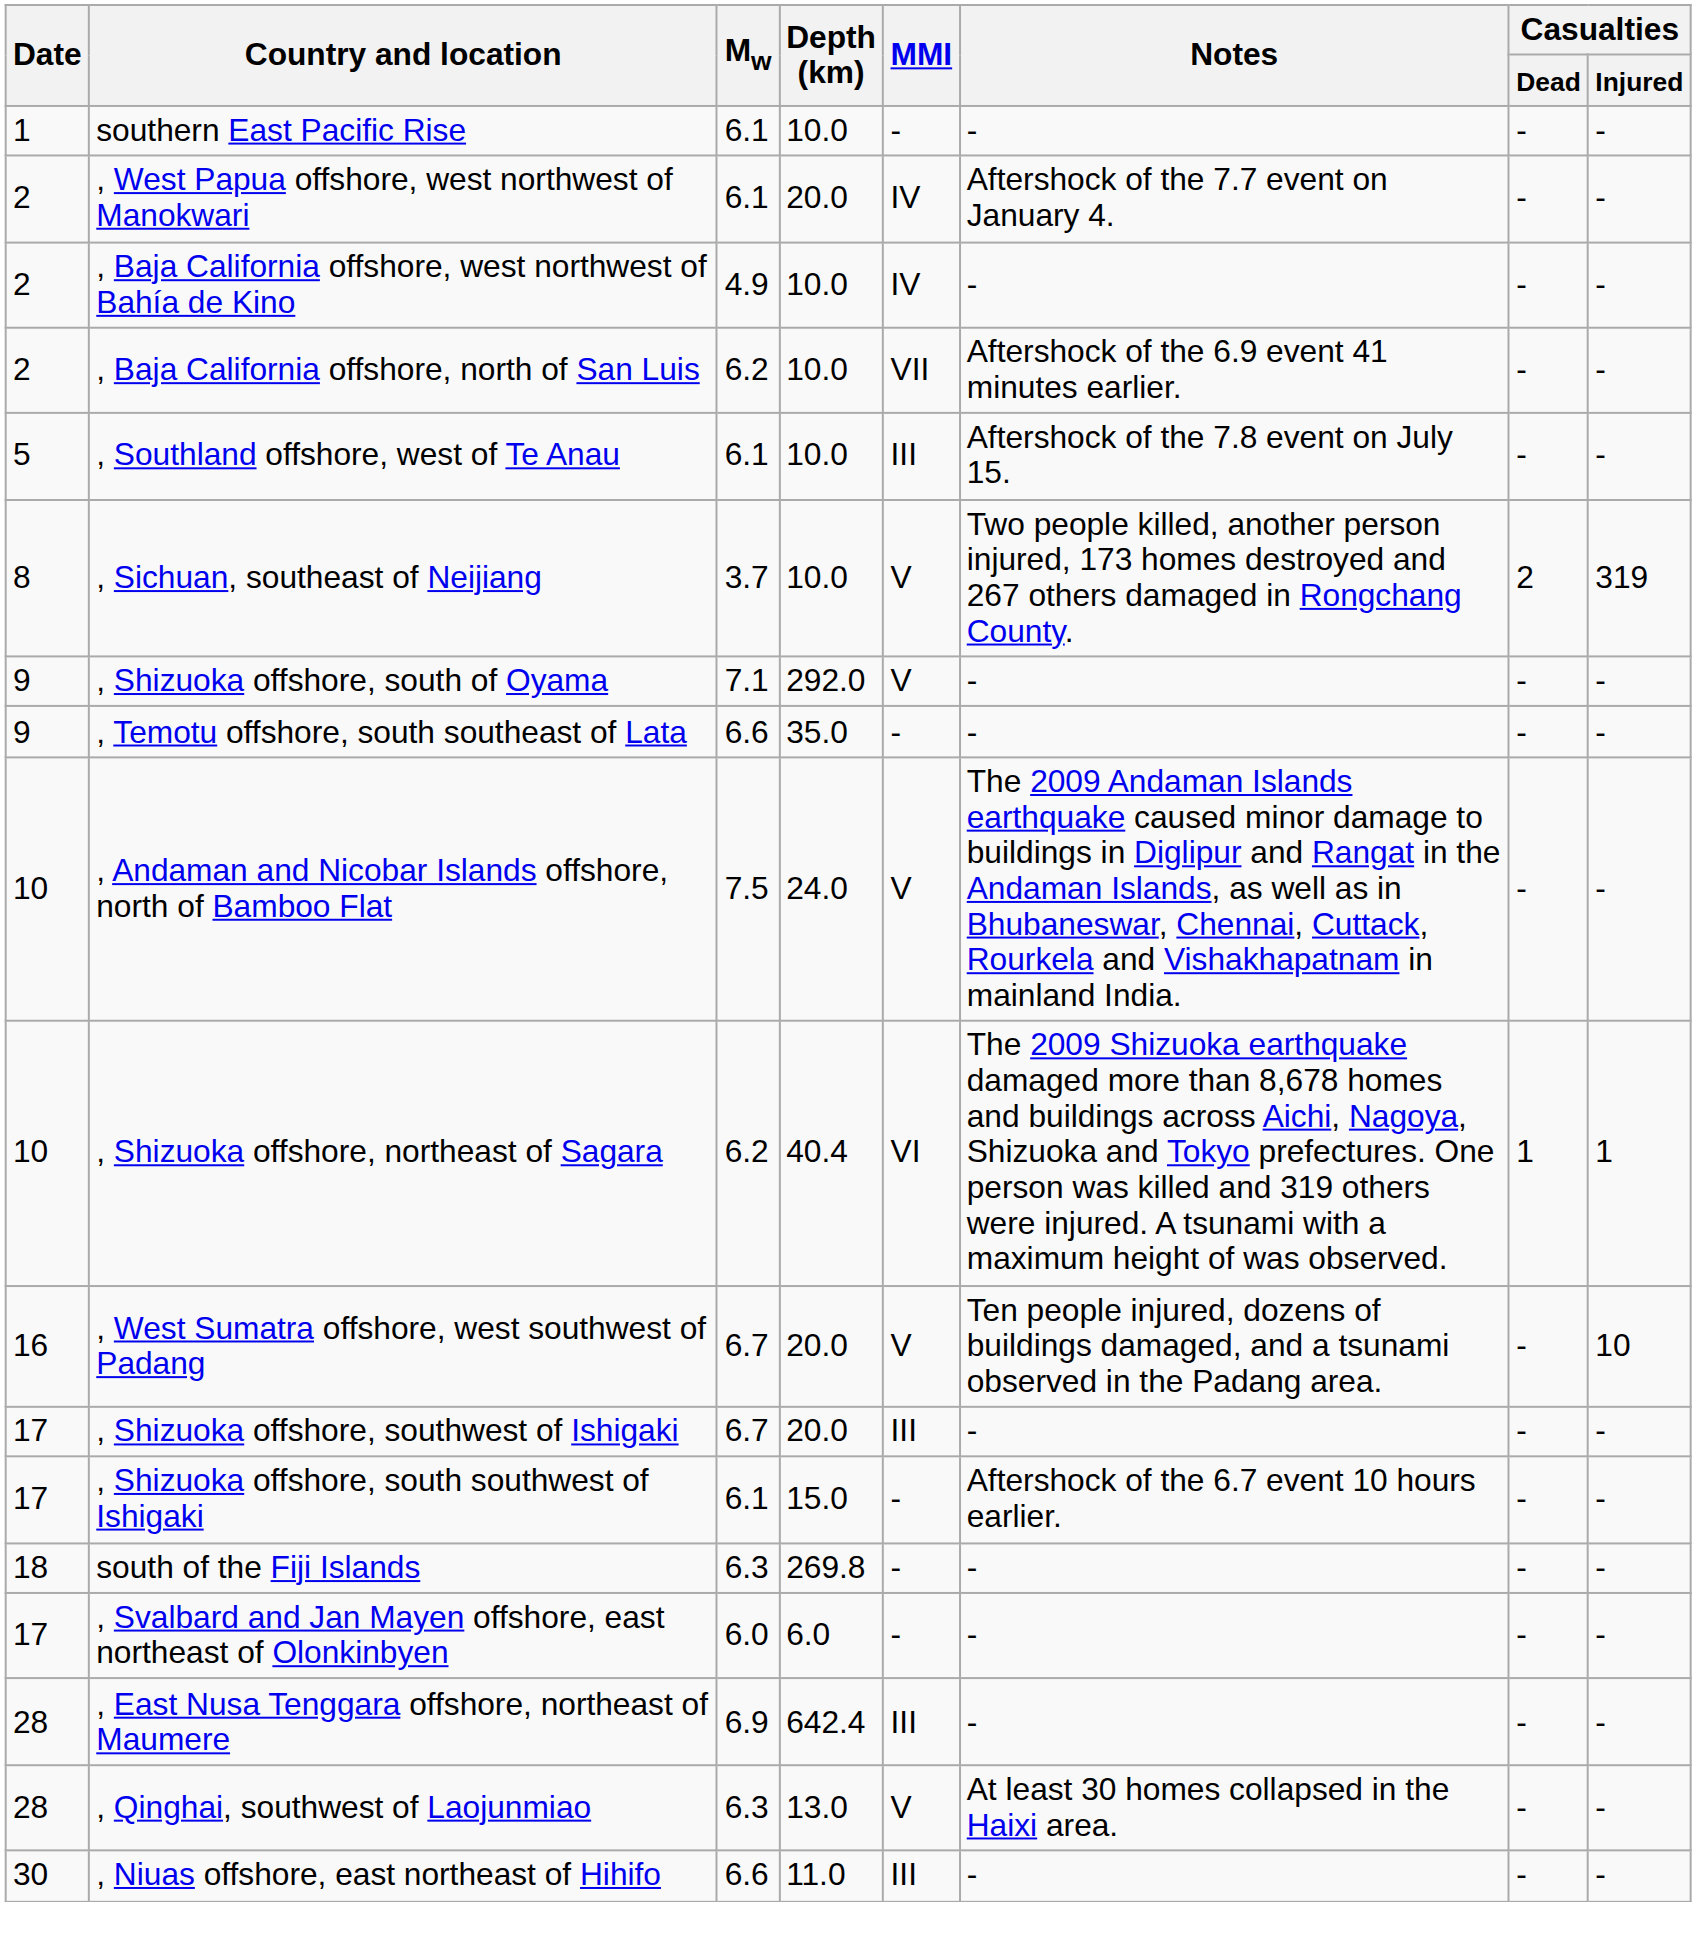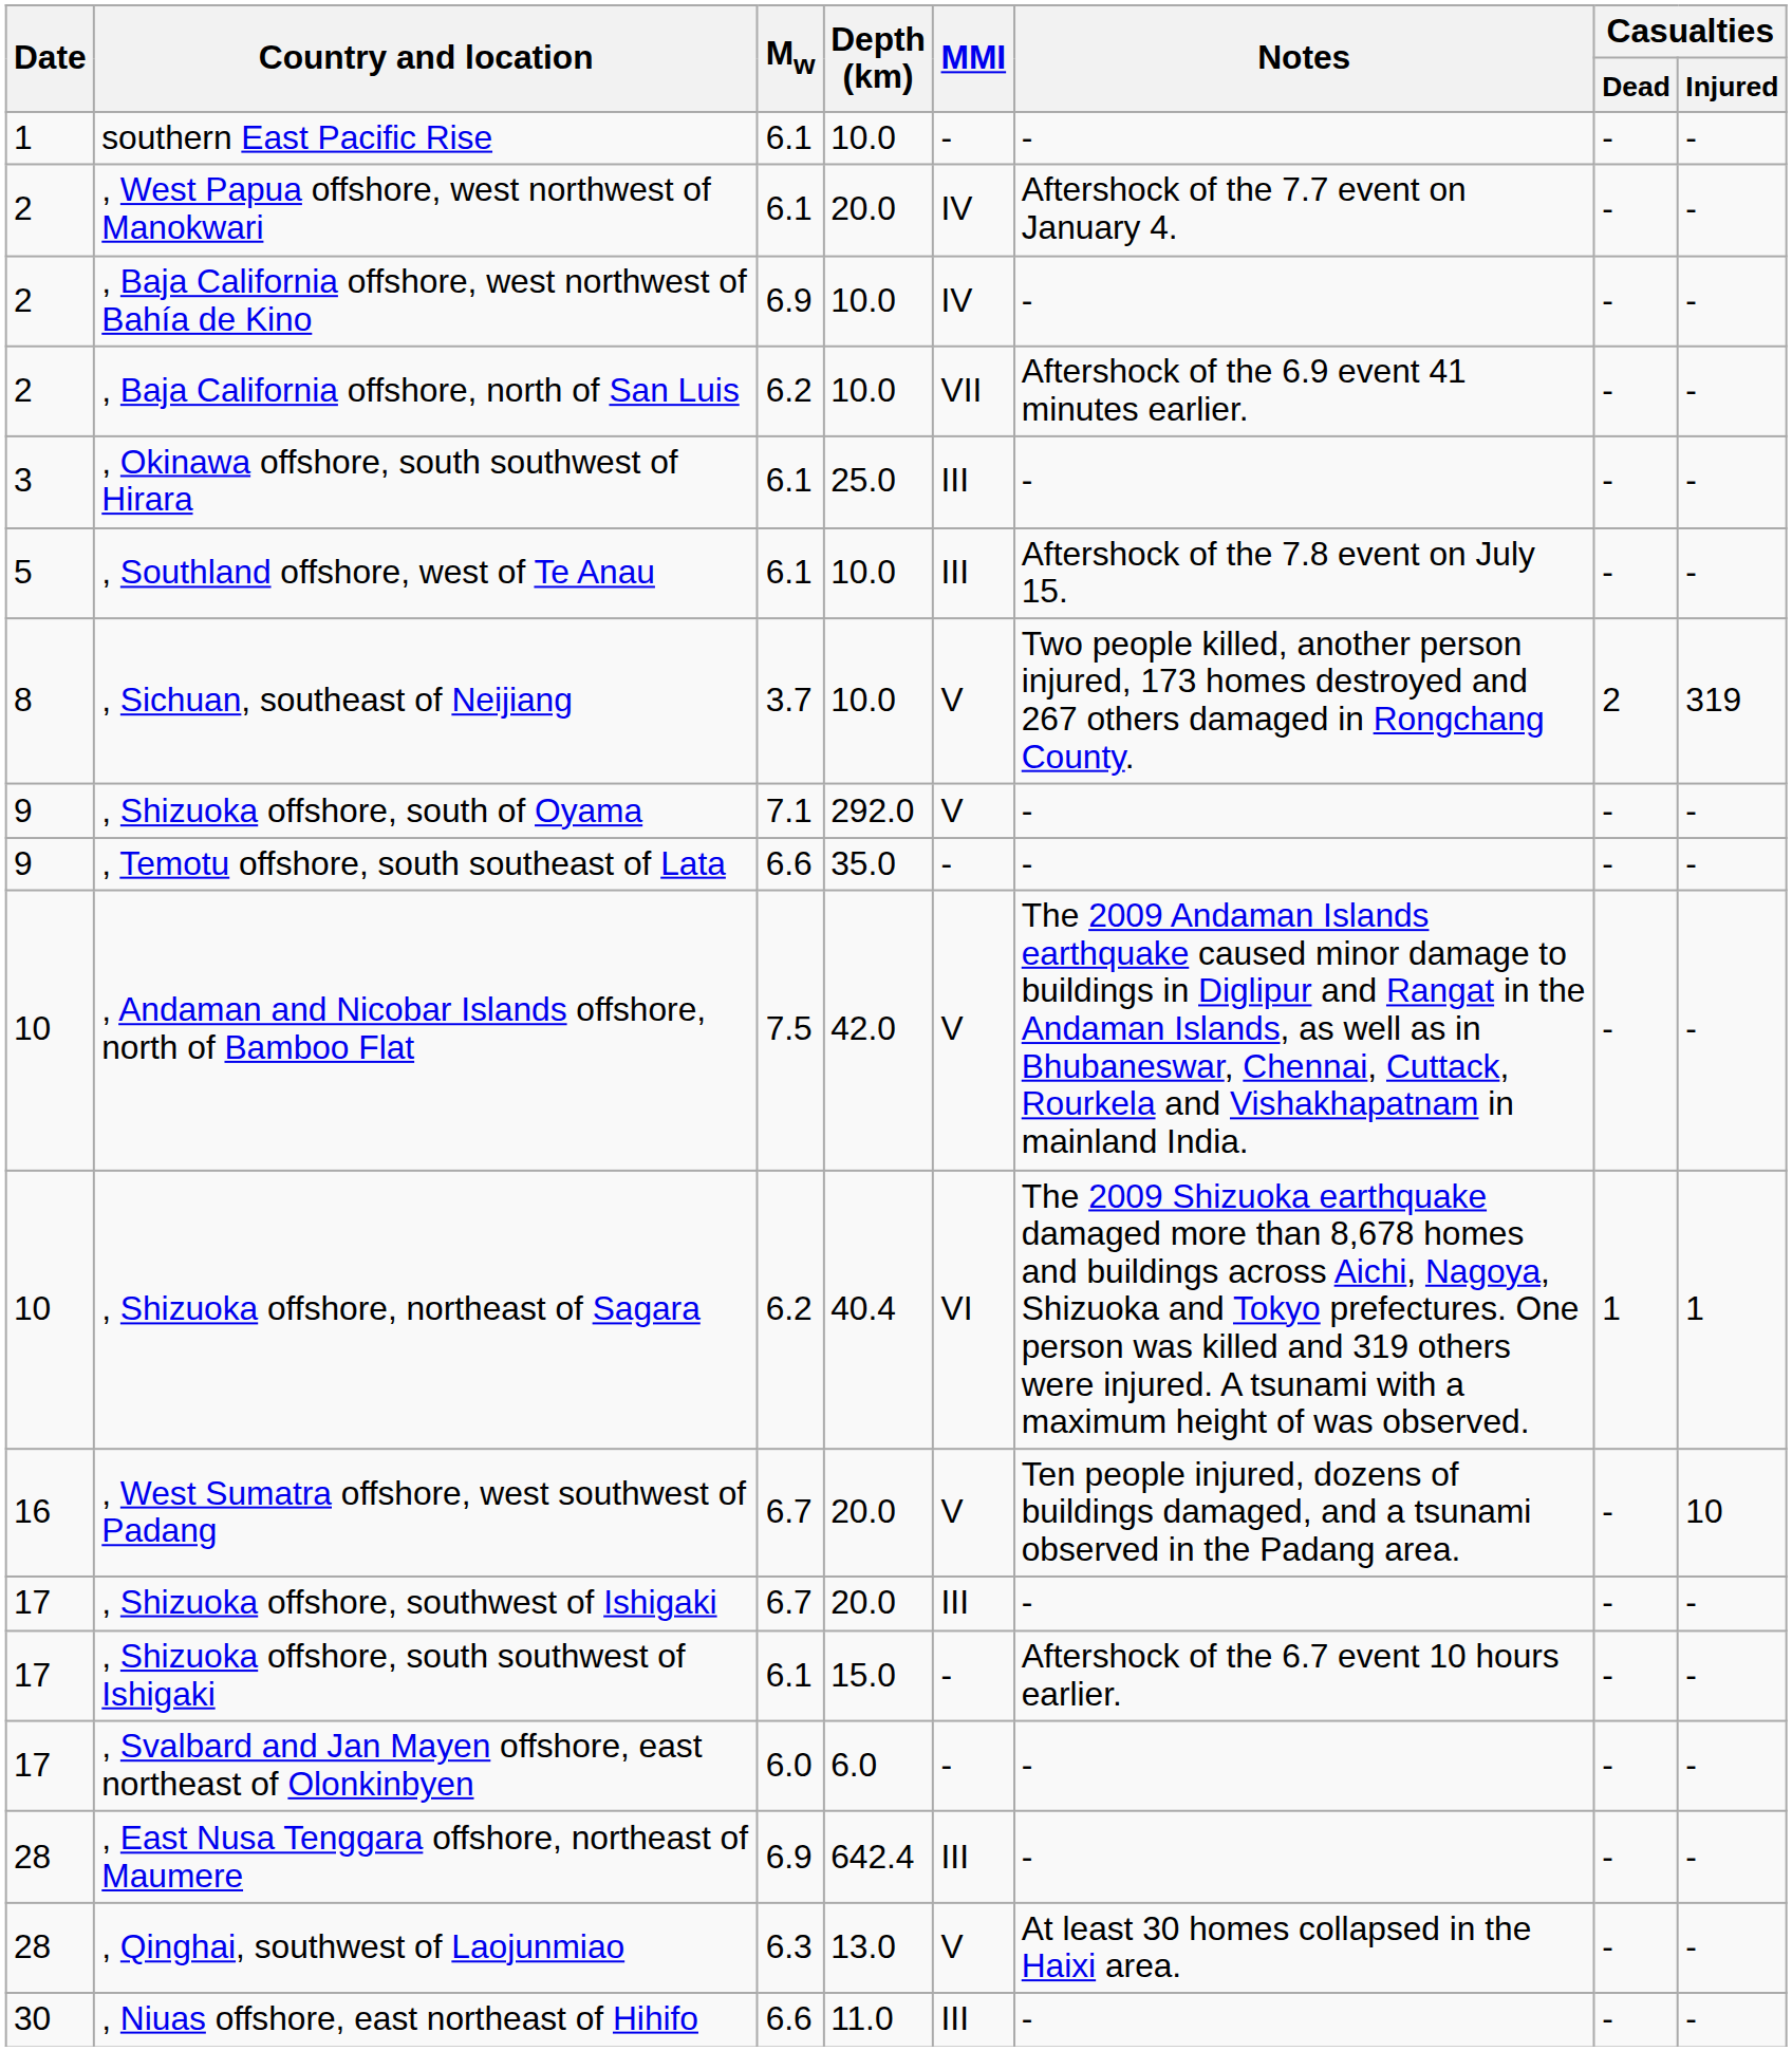, Baja California offshore, west northwest of Bahía de Kino | Mw: 4.9 -> 6.9
+ row: 3 | , Okinawa offshore, south southwest of Hirara | 6.1 | 25.0 | III | - | - | -
, Andaman and Nicobar Islands offshore, north of Bamboo Flat | Depth (km): 24.0 -> 42.0
- row: 18 | south of the Fiji Islands | 6.3 | 269.8 | - | - | - | -
